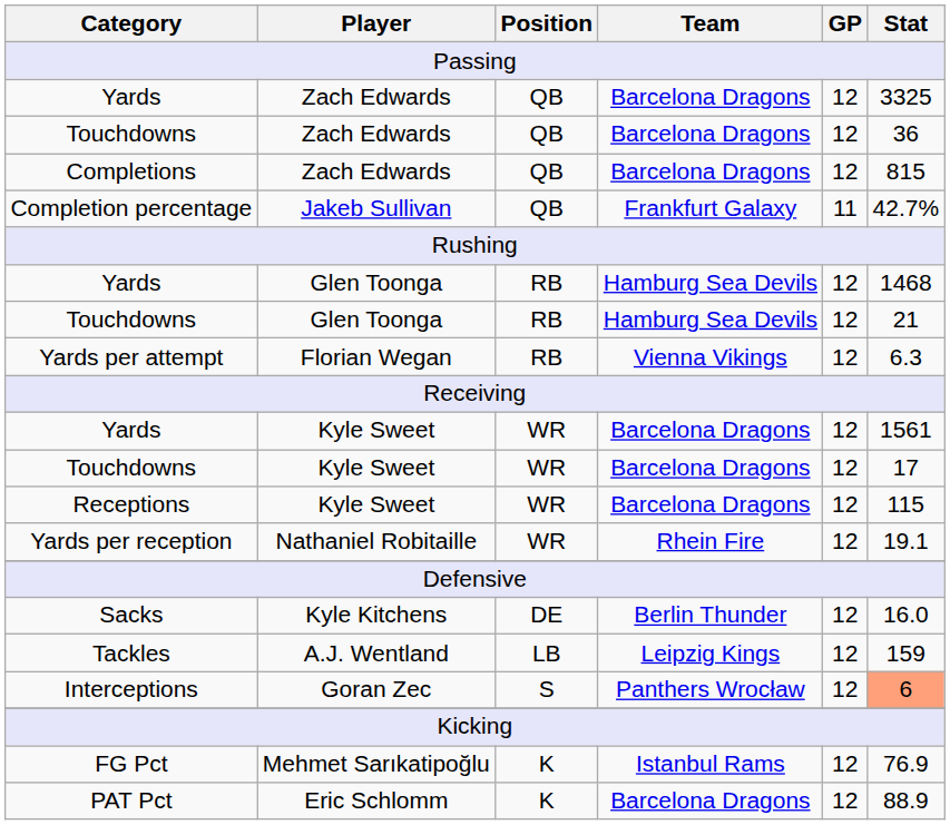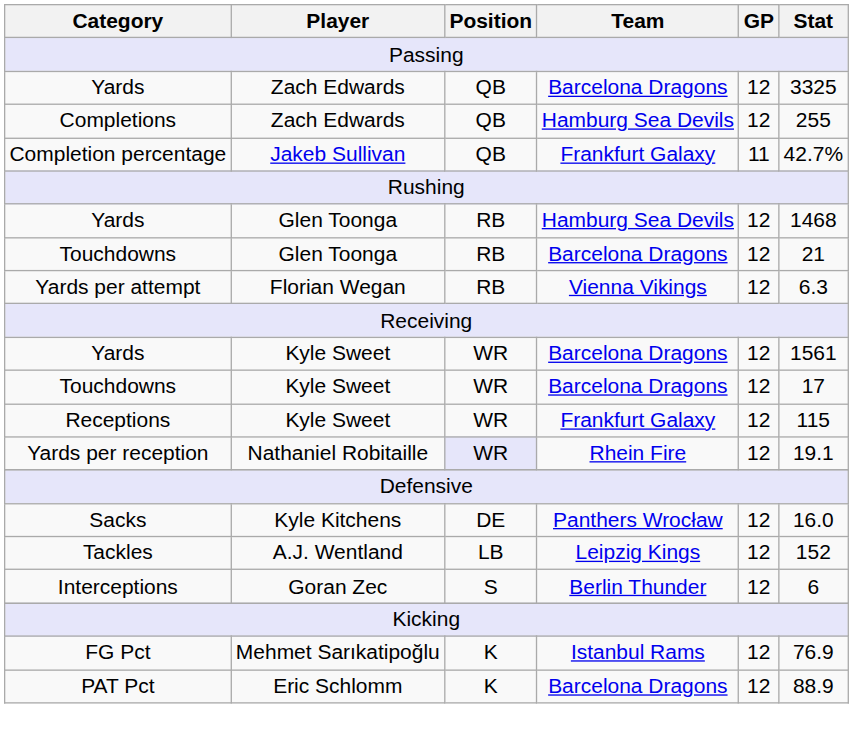- row: Touchdowns | Zach Edwards | QB | Barcelona Dragons | 12 | 36
Completions | Team: Barcelona Dragons -> Hamburg Sea Devils
Completions | Stat: 815 -> 255
Touchdowns / Glen Toonga | Team: Hamburg Sea Devils -> Barcelona Dragons
Receptions | Team: Barcelona Dragons -> Frankfurt Galaxy
Yards per reception | Position: no background -> lavender background
Sacks | Team: Berlin Thunder -> Panthers Wrocław
Tackles | Stat: 159 -> 152
Interceptions | Team: Panthers Wrocław -> Berlin Thunder
Interceptions | Stat: lightsalmon background -> no background
